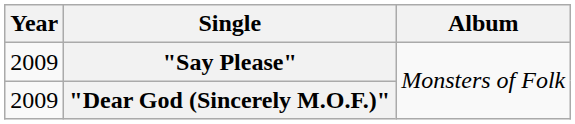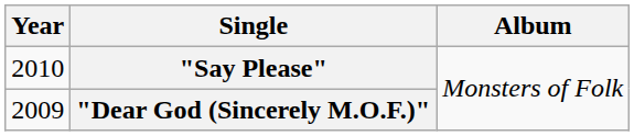"Say Please" | Year: 2009 -> 2010
